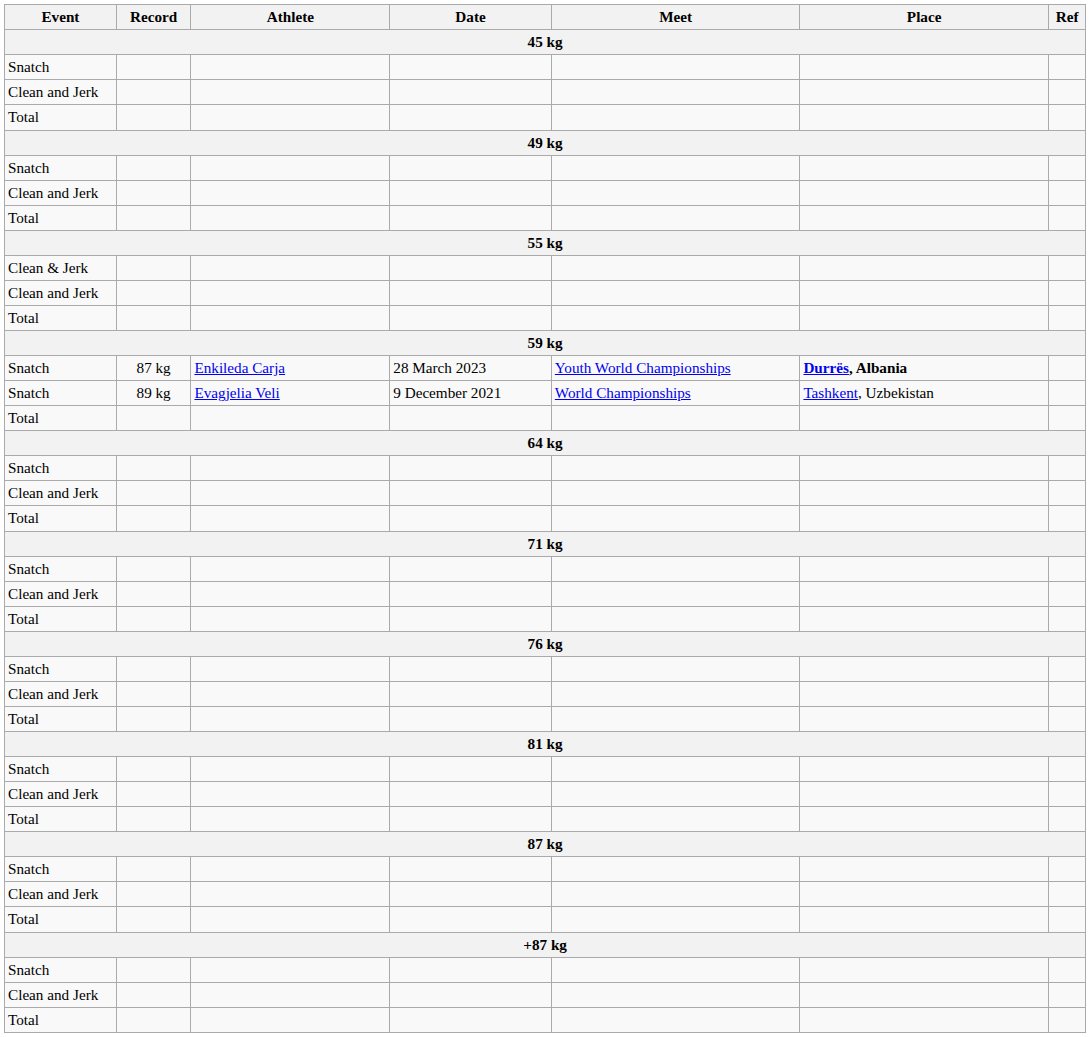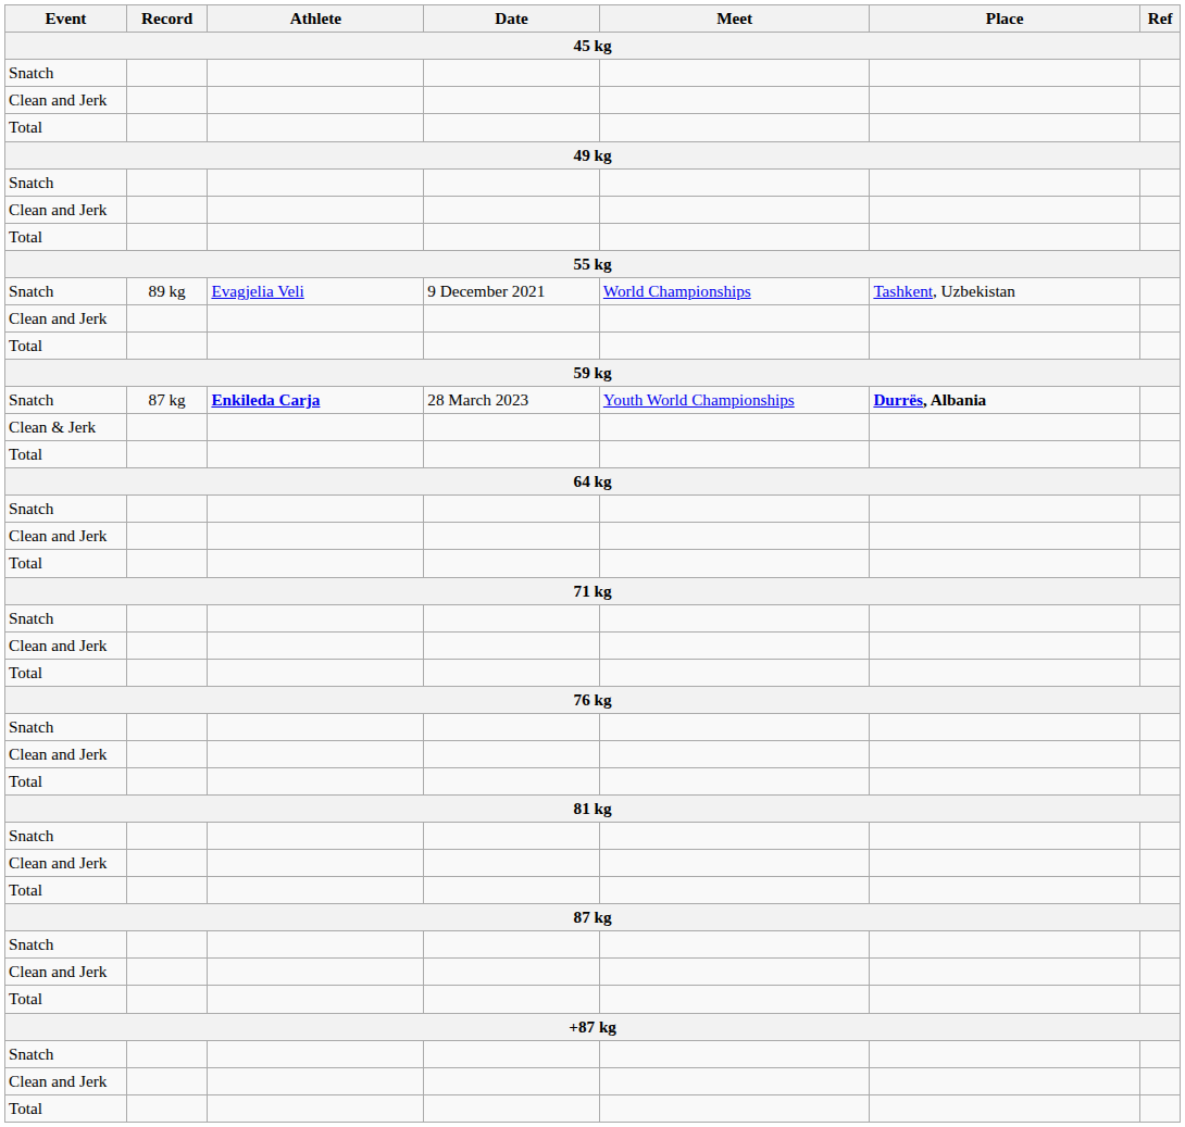rows swapped: Snatch / 89 kg <-> Clean & Jerk
Snatch / 87 kg | Athlete: normal -> bold
